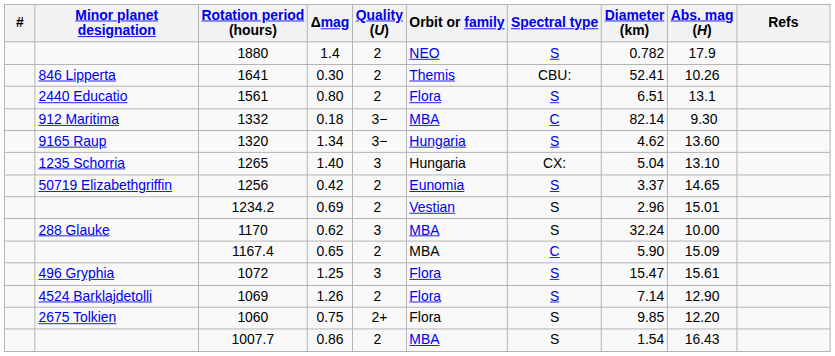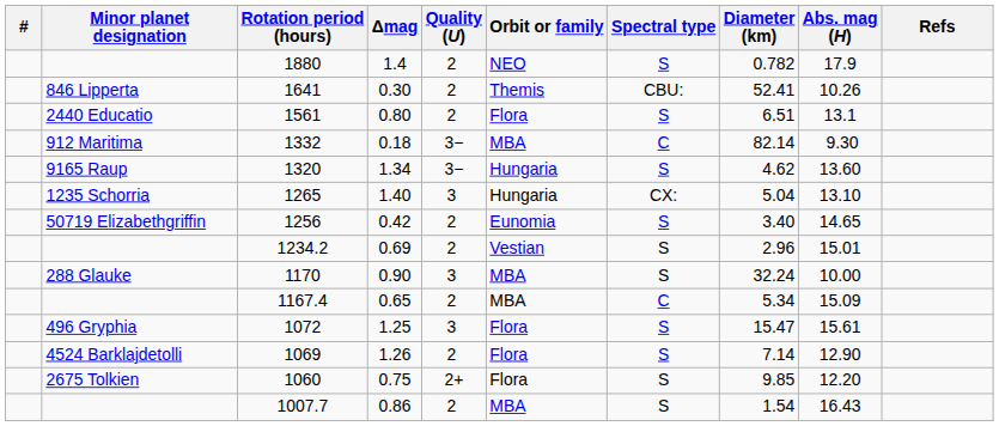1256 | Diameter (km): 3.37 -> 3.40
1170 | Δmag: 0.62 -> 0.90
1167.4 | Diameter (km): 5.90 -> 5.34
